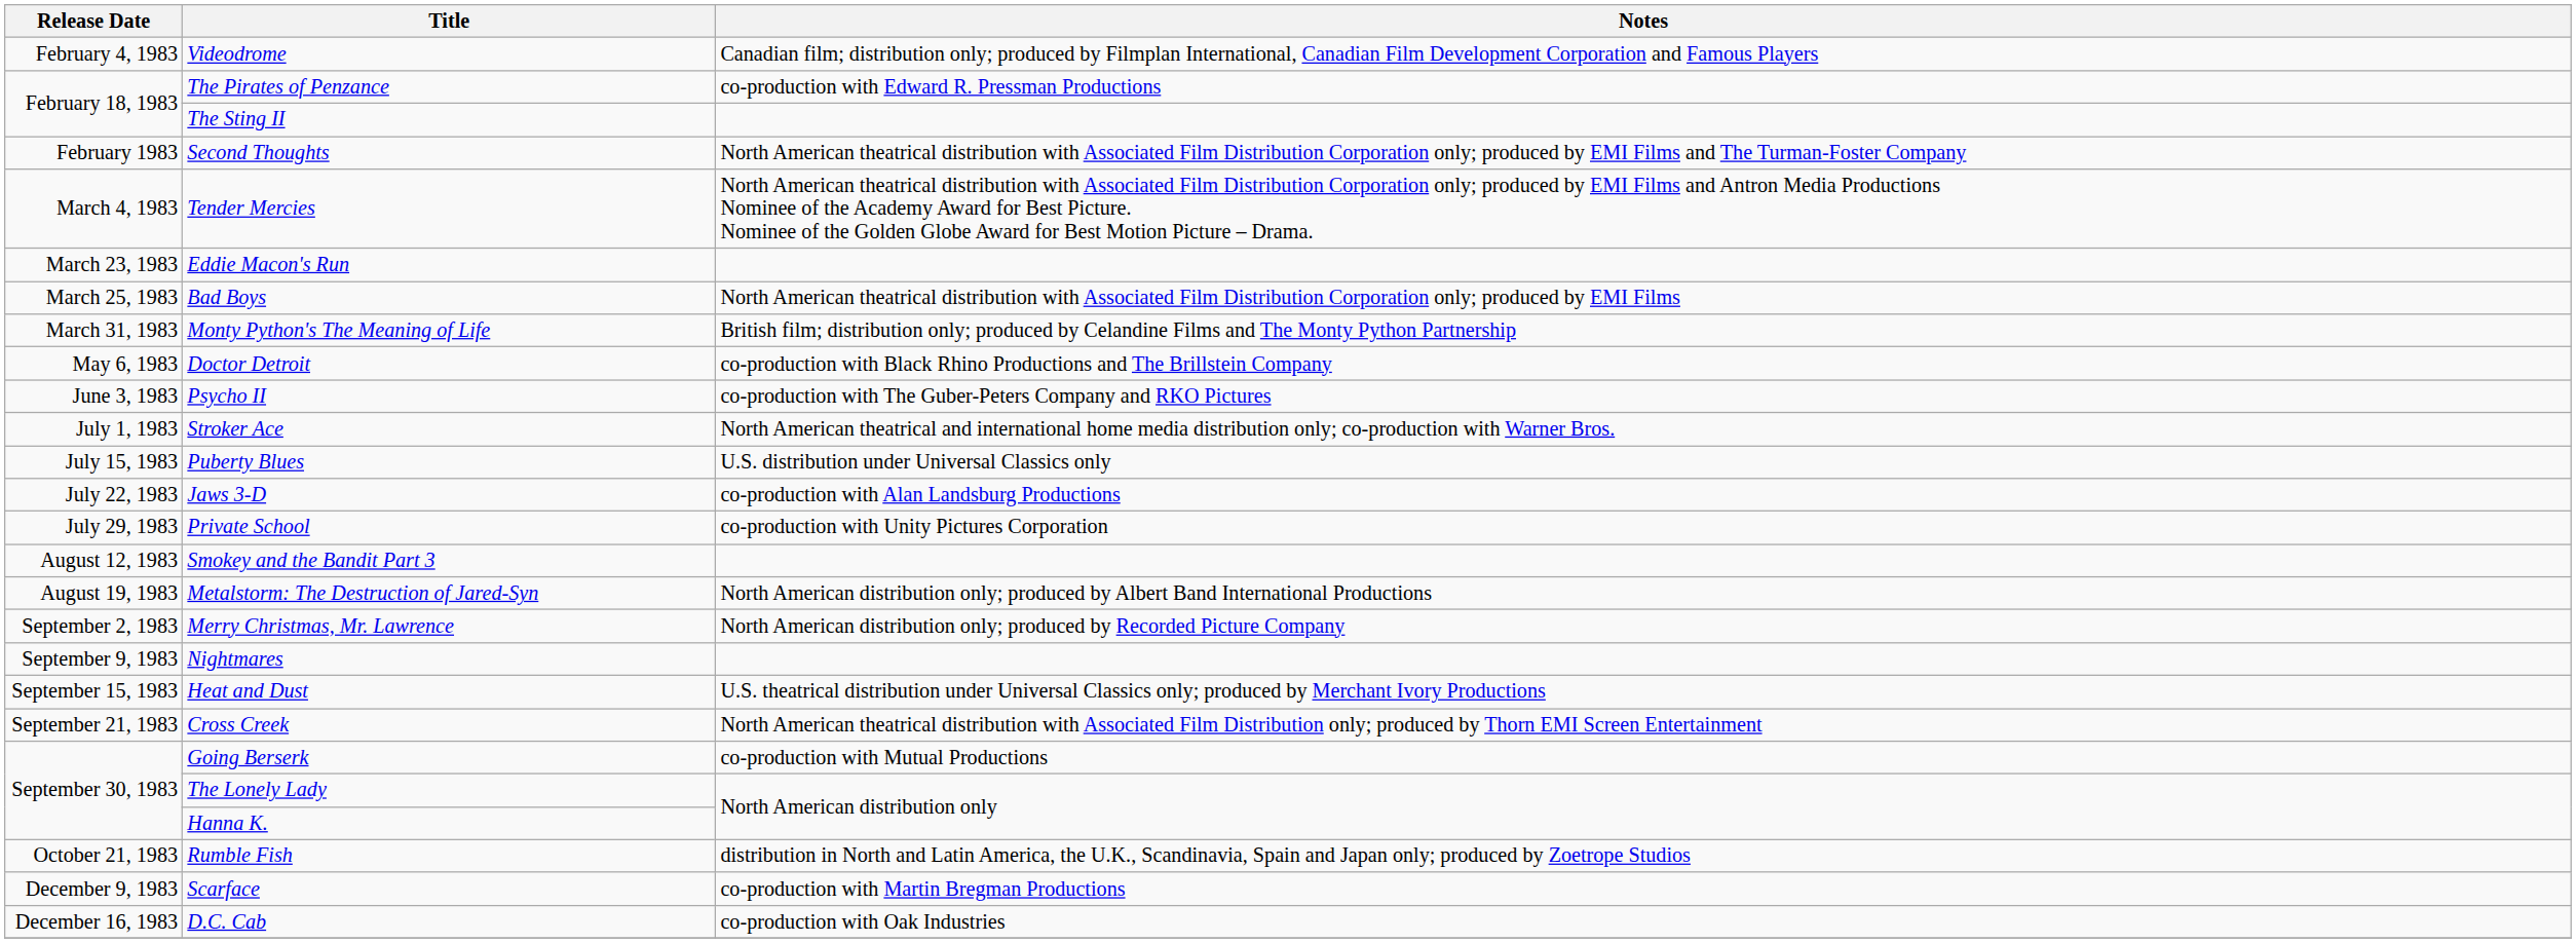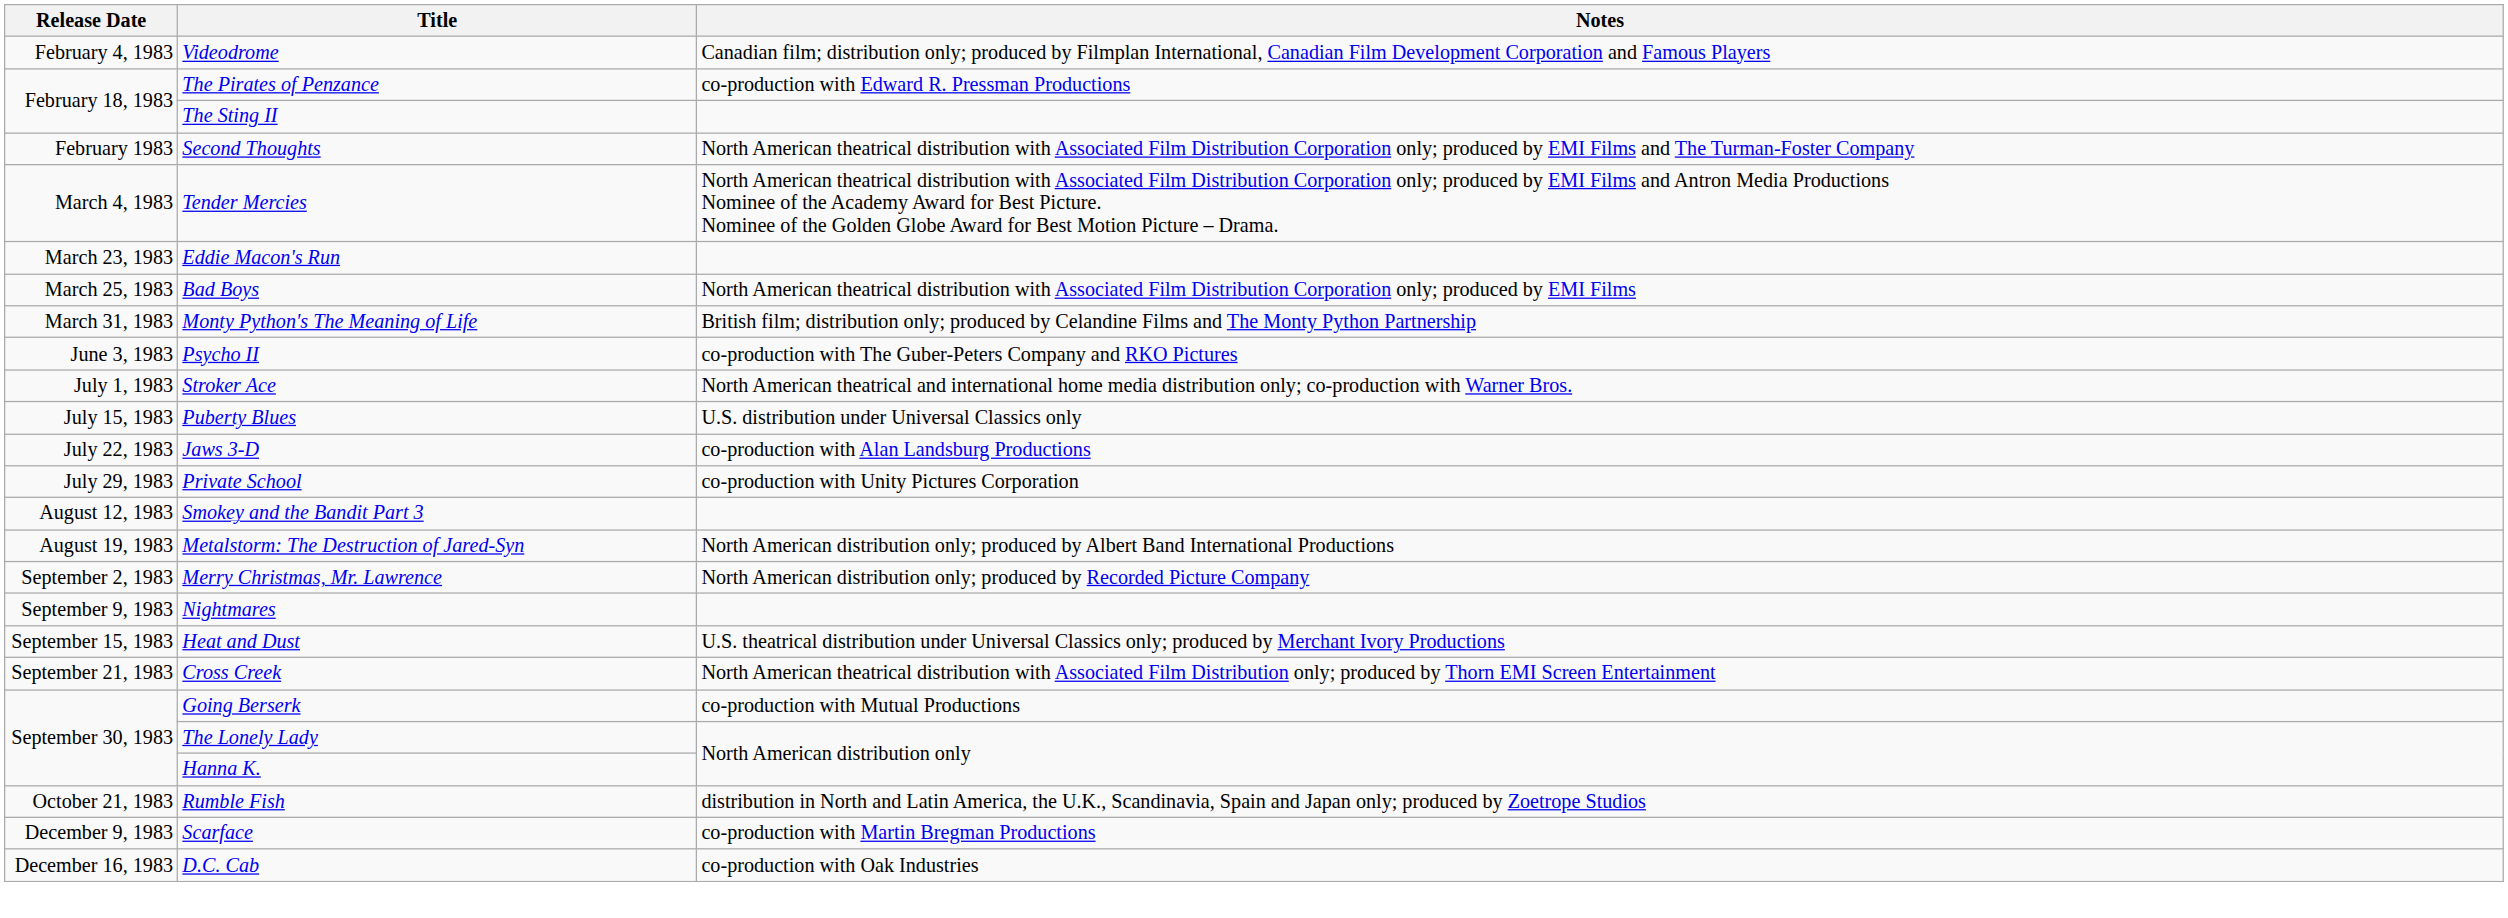- row: May 6, 1983 | Doctor Detroit | co-production with Black Rhino Productions and The Brillstein Company
